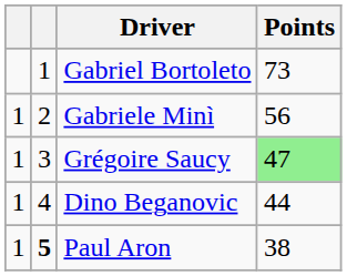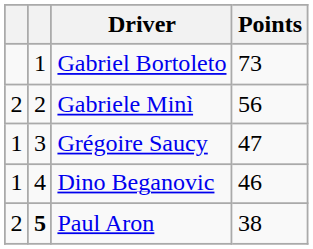Gabriele Minì | column 1: 1 -> 2
Grégoire Saucy | Points: lightgreen background -> no background
Dino Beganovic | Points: 44 -> 46
Paul Aron | column 1: 1 -> 2
